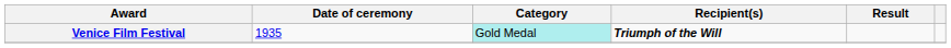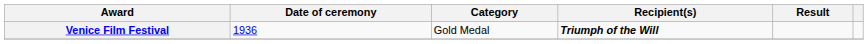Venice Film Festival | Date of ceremony: 1935 -> 1936
Venice Film Festival | Category: paleturquoise background -> no background
